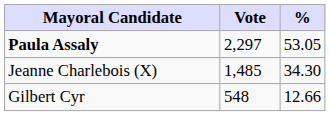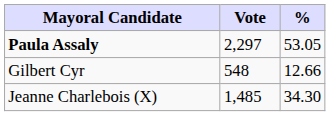rows swapped: Jeanne Charlebois (X) <-> Gilbert Cyr
